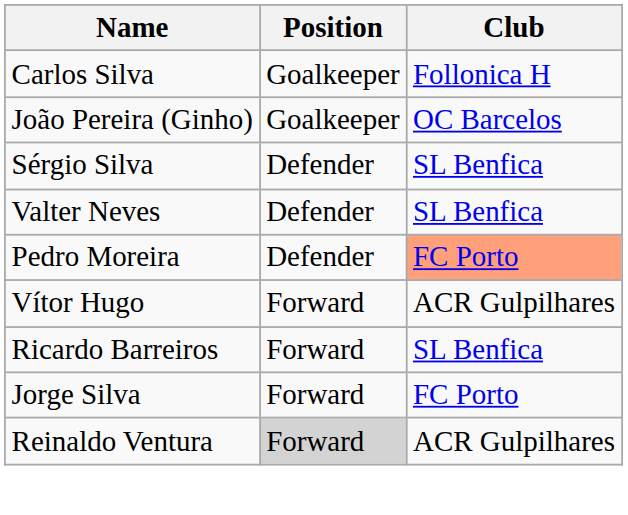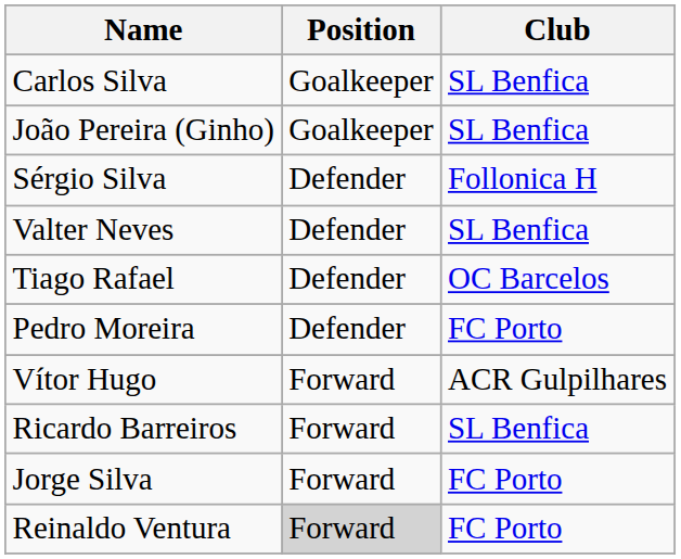Carlos Silva | Club: Follonica H -> SL Benfica
João Pereira (Ginho) | Club: OC Barcelos -> SL Benfica
Sérgio Silva | Club: SL Benfica -> Follonica H
+ row: Tiago Rafael | Defender | OC Barcelos
Pedro Moreira | Club: lightsalmon background -> no background
Reinaldo Ventura | Club: ACR Gulpilhares -> FC Porto
